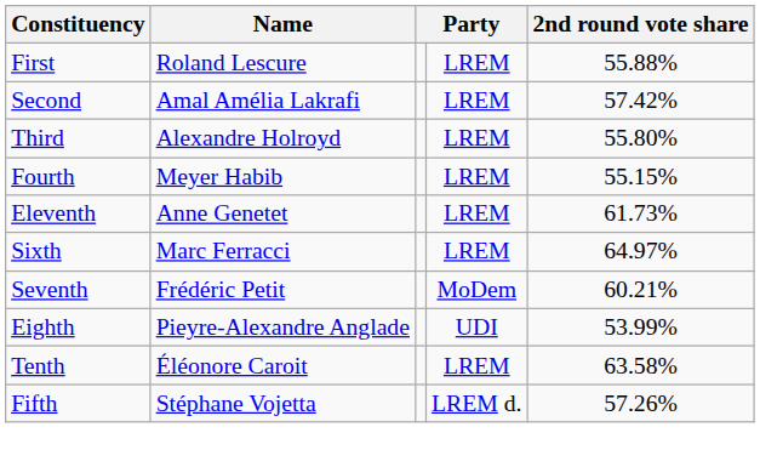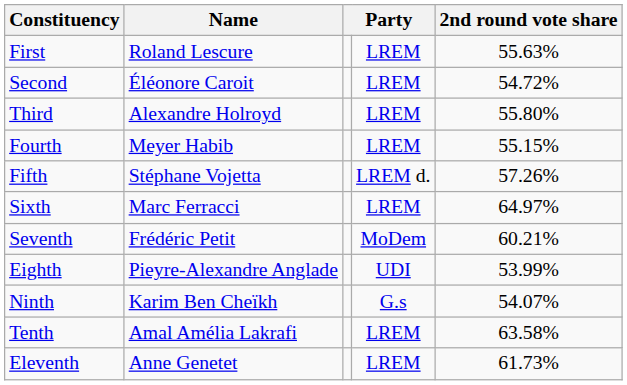First | 2nd round vote share: 55.88% -> 55.63%
Second | Name: Amal Amélia Lakrafi -> Éléonore Caroit
Second | 2nd round vote share: 57.42% -> 54.72%
rows swapped: Fifth <-> Eleventh
+ row: Ninth | Karim Ben Cheïkh | G.s | 54.07%
Tenth | Name: Éléonore Caroit -> Amal Amélia Lakrafi
